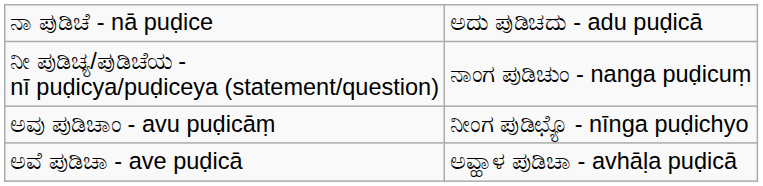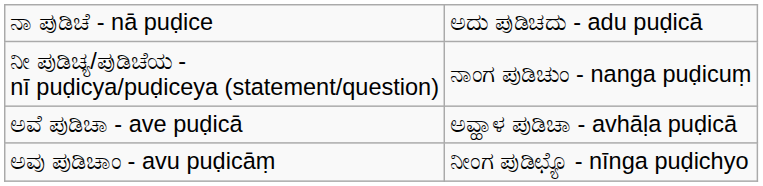rows swapped: ಅವು ಪುಡಿಚಾಂ - avu puḍicāṃ <-> ಅವೆ ಪುಡಿಚಾ - ave puḍicā
